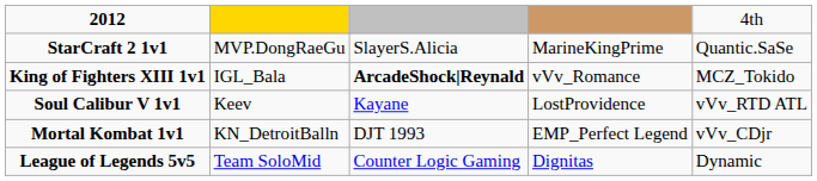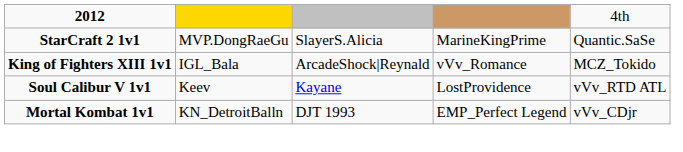King of Fighters XIII 1v1 | column 3: bold -> normal
- row: League of Legends 5v5 | Team SoloMid | Counter Logic Gaming | Dignitas | Dynamic
